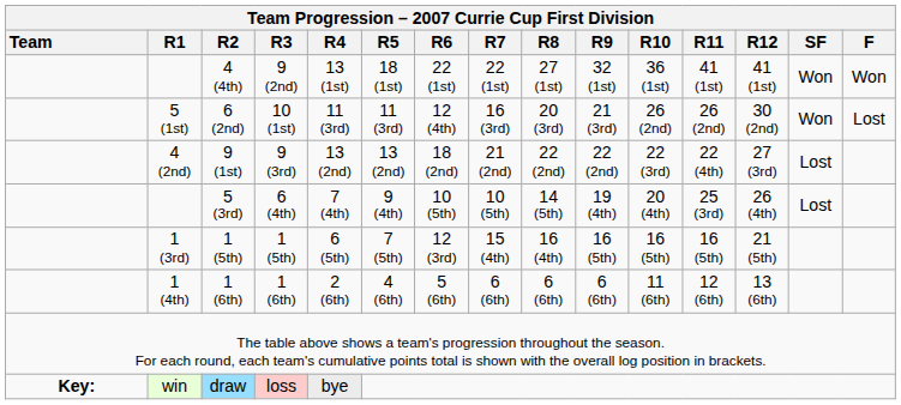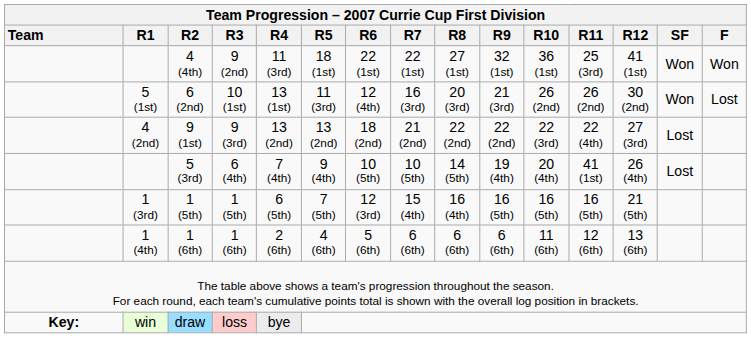4 (4th) | R4: 13 (1st) -> 11 (3rd)
4 (4th) | R11: 41 (1st) -> 25 (3rd)
6 (2nd) | R4: 11 (3rd) -> 13 (1st)
5 (3rd) | R11: 25 (3rd) -> 41 (1st)
